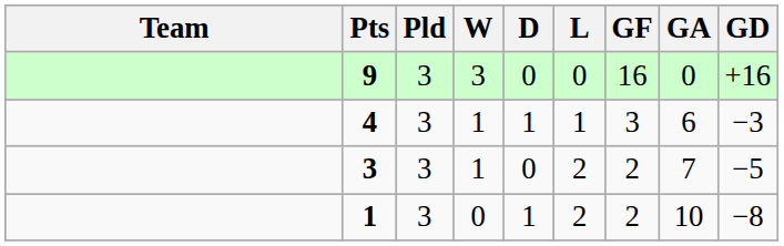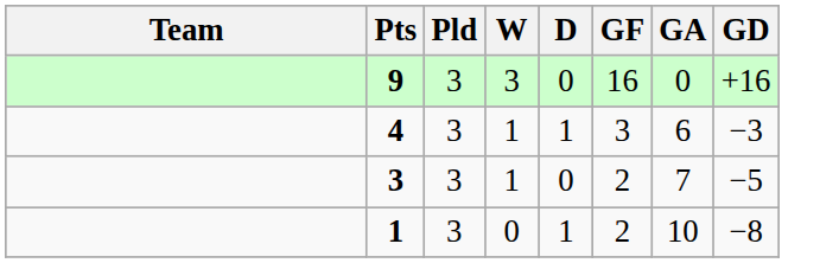- column: L | 0 | 1 | 2 | 2
